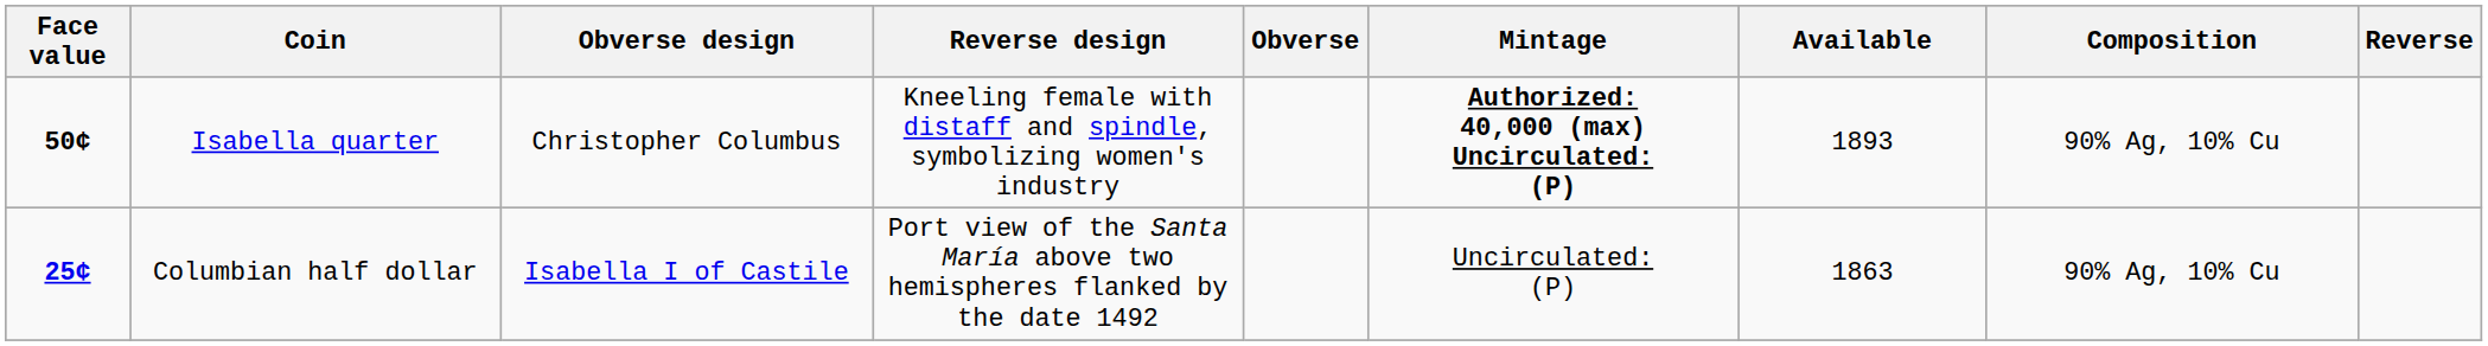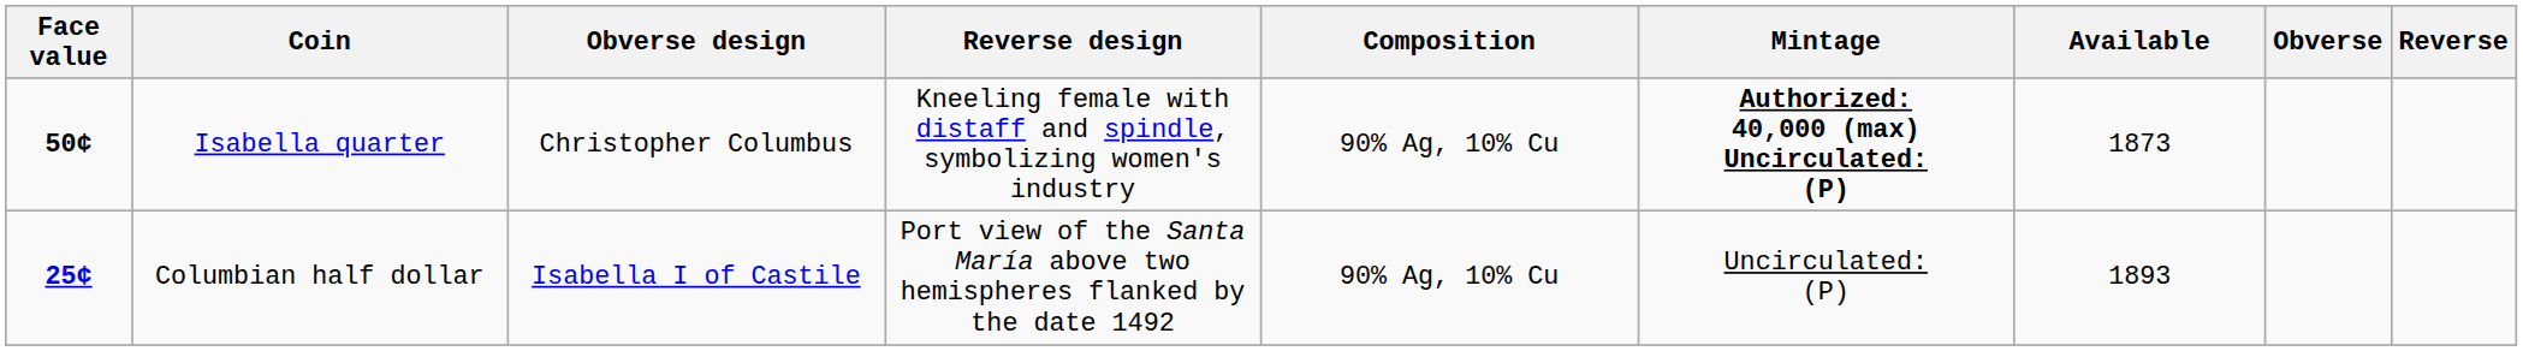columns swapped: Composition <-> Obverse
Isabella quarter | Available: 1893 -> 1873
Columbian half dollar | Available: 1863 -> 1893
